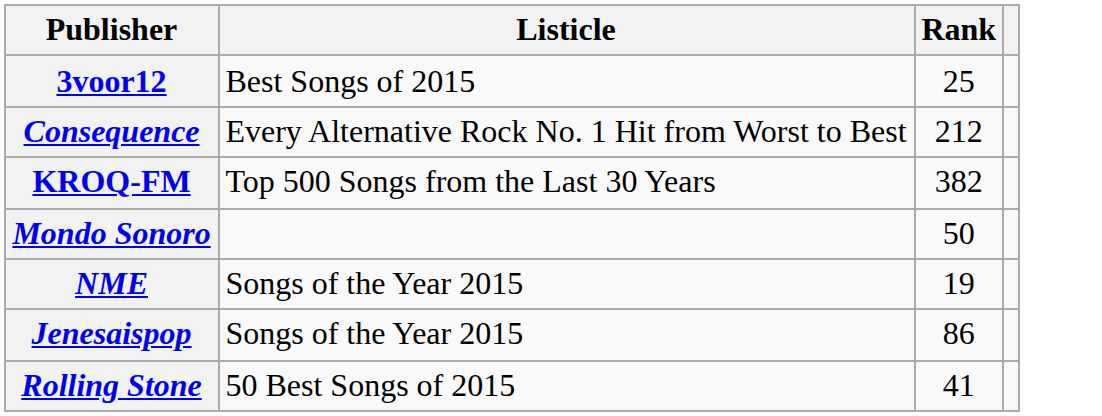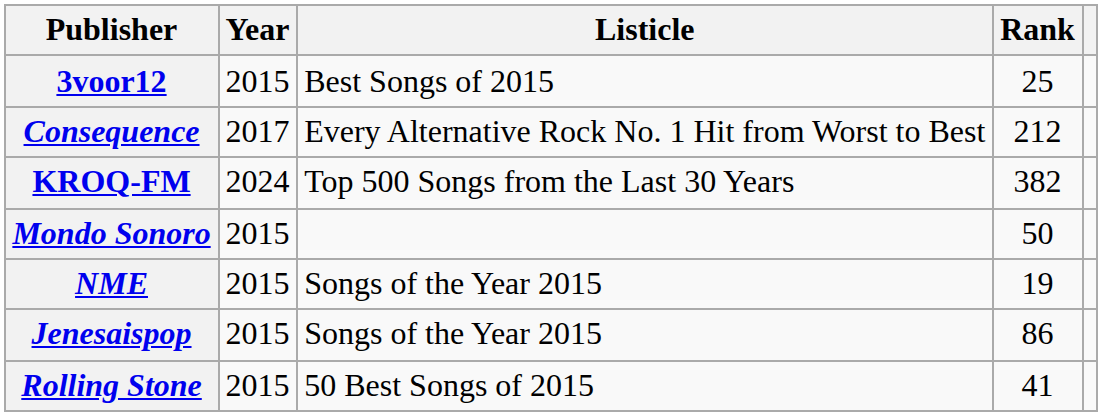+ column: Year | 2015 | 2017 | 2024 | 2015 | 2015 | 2015 | 2015
